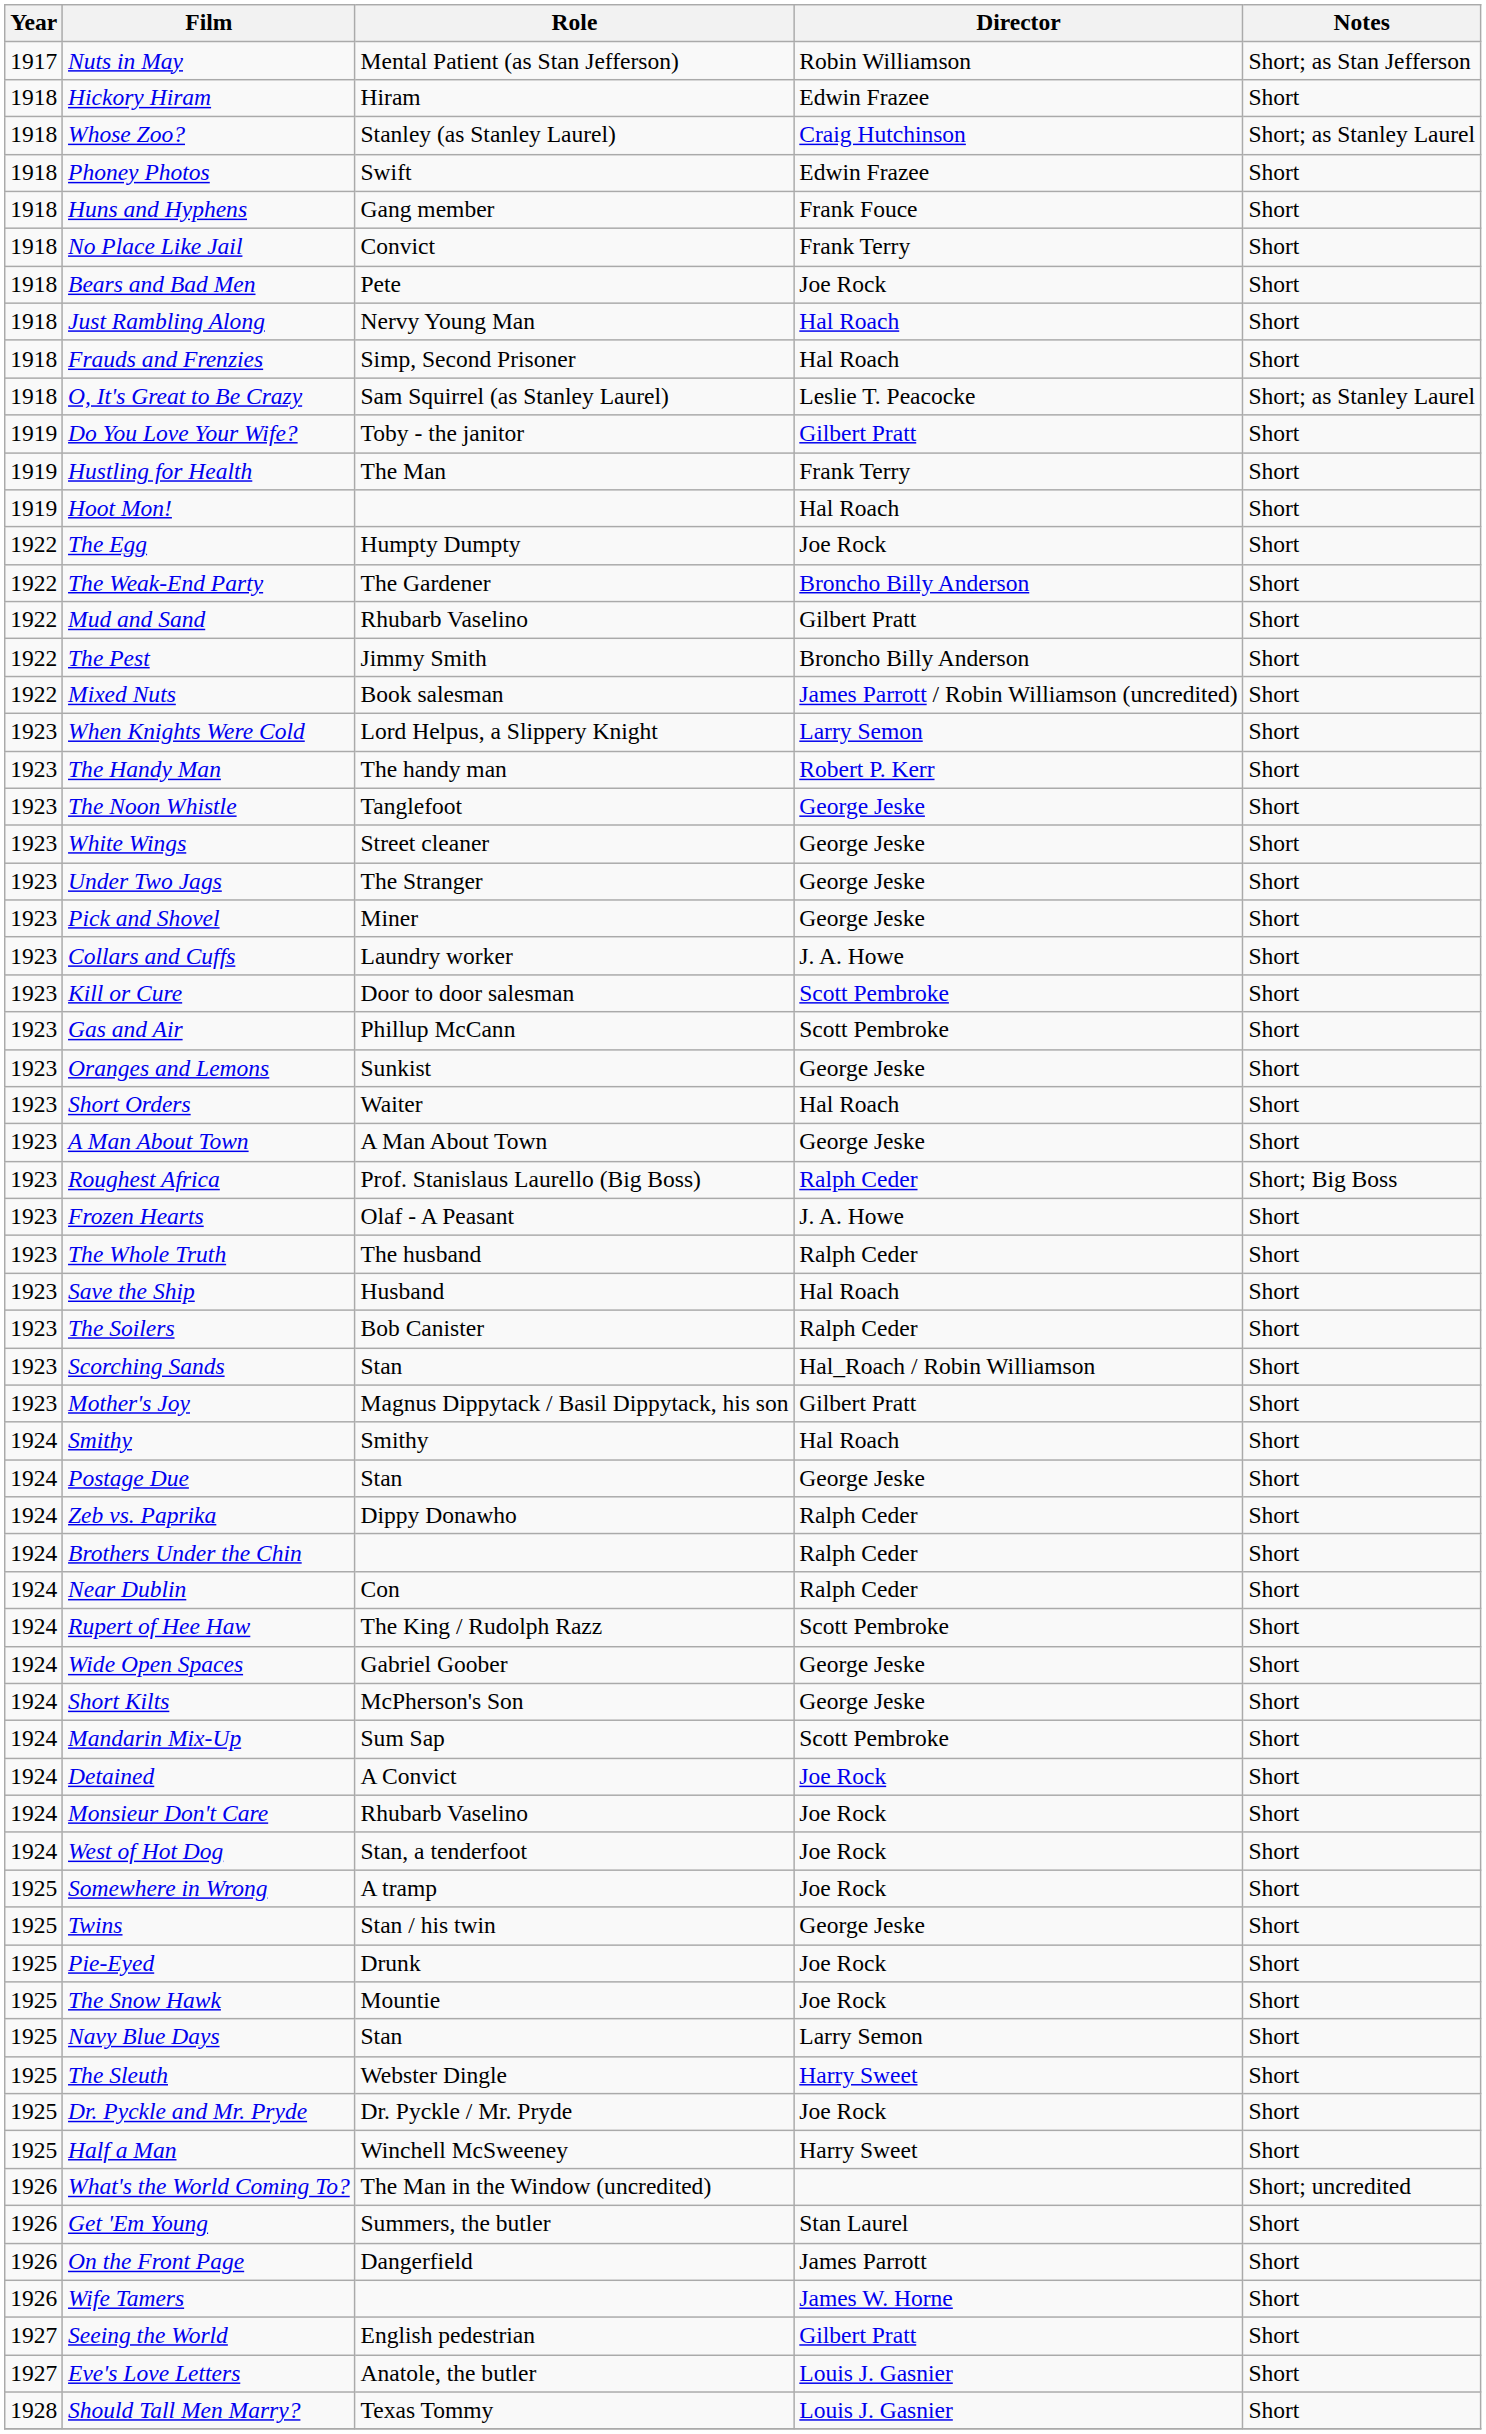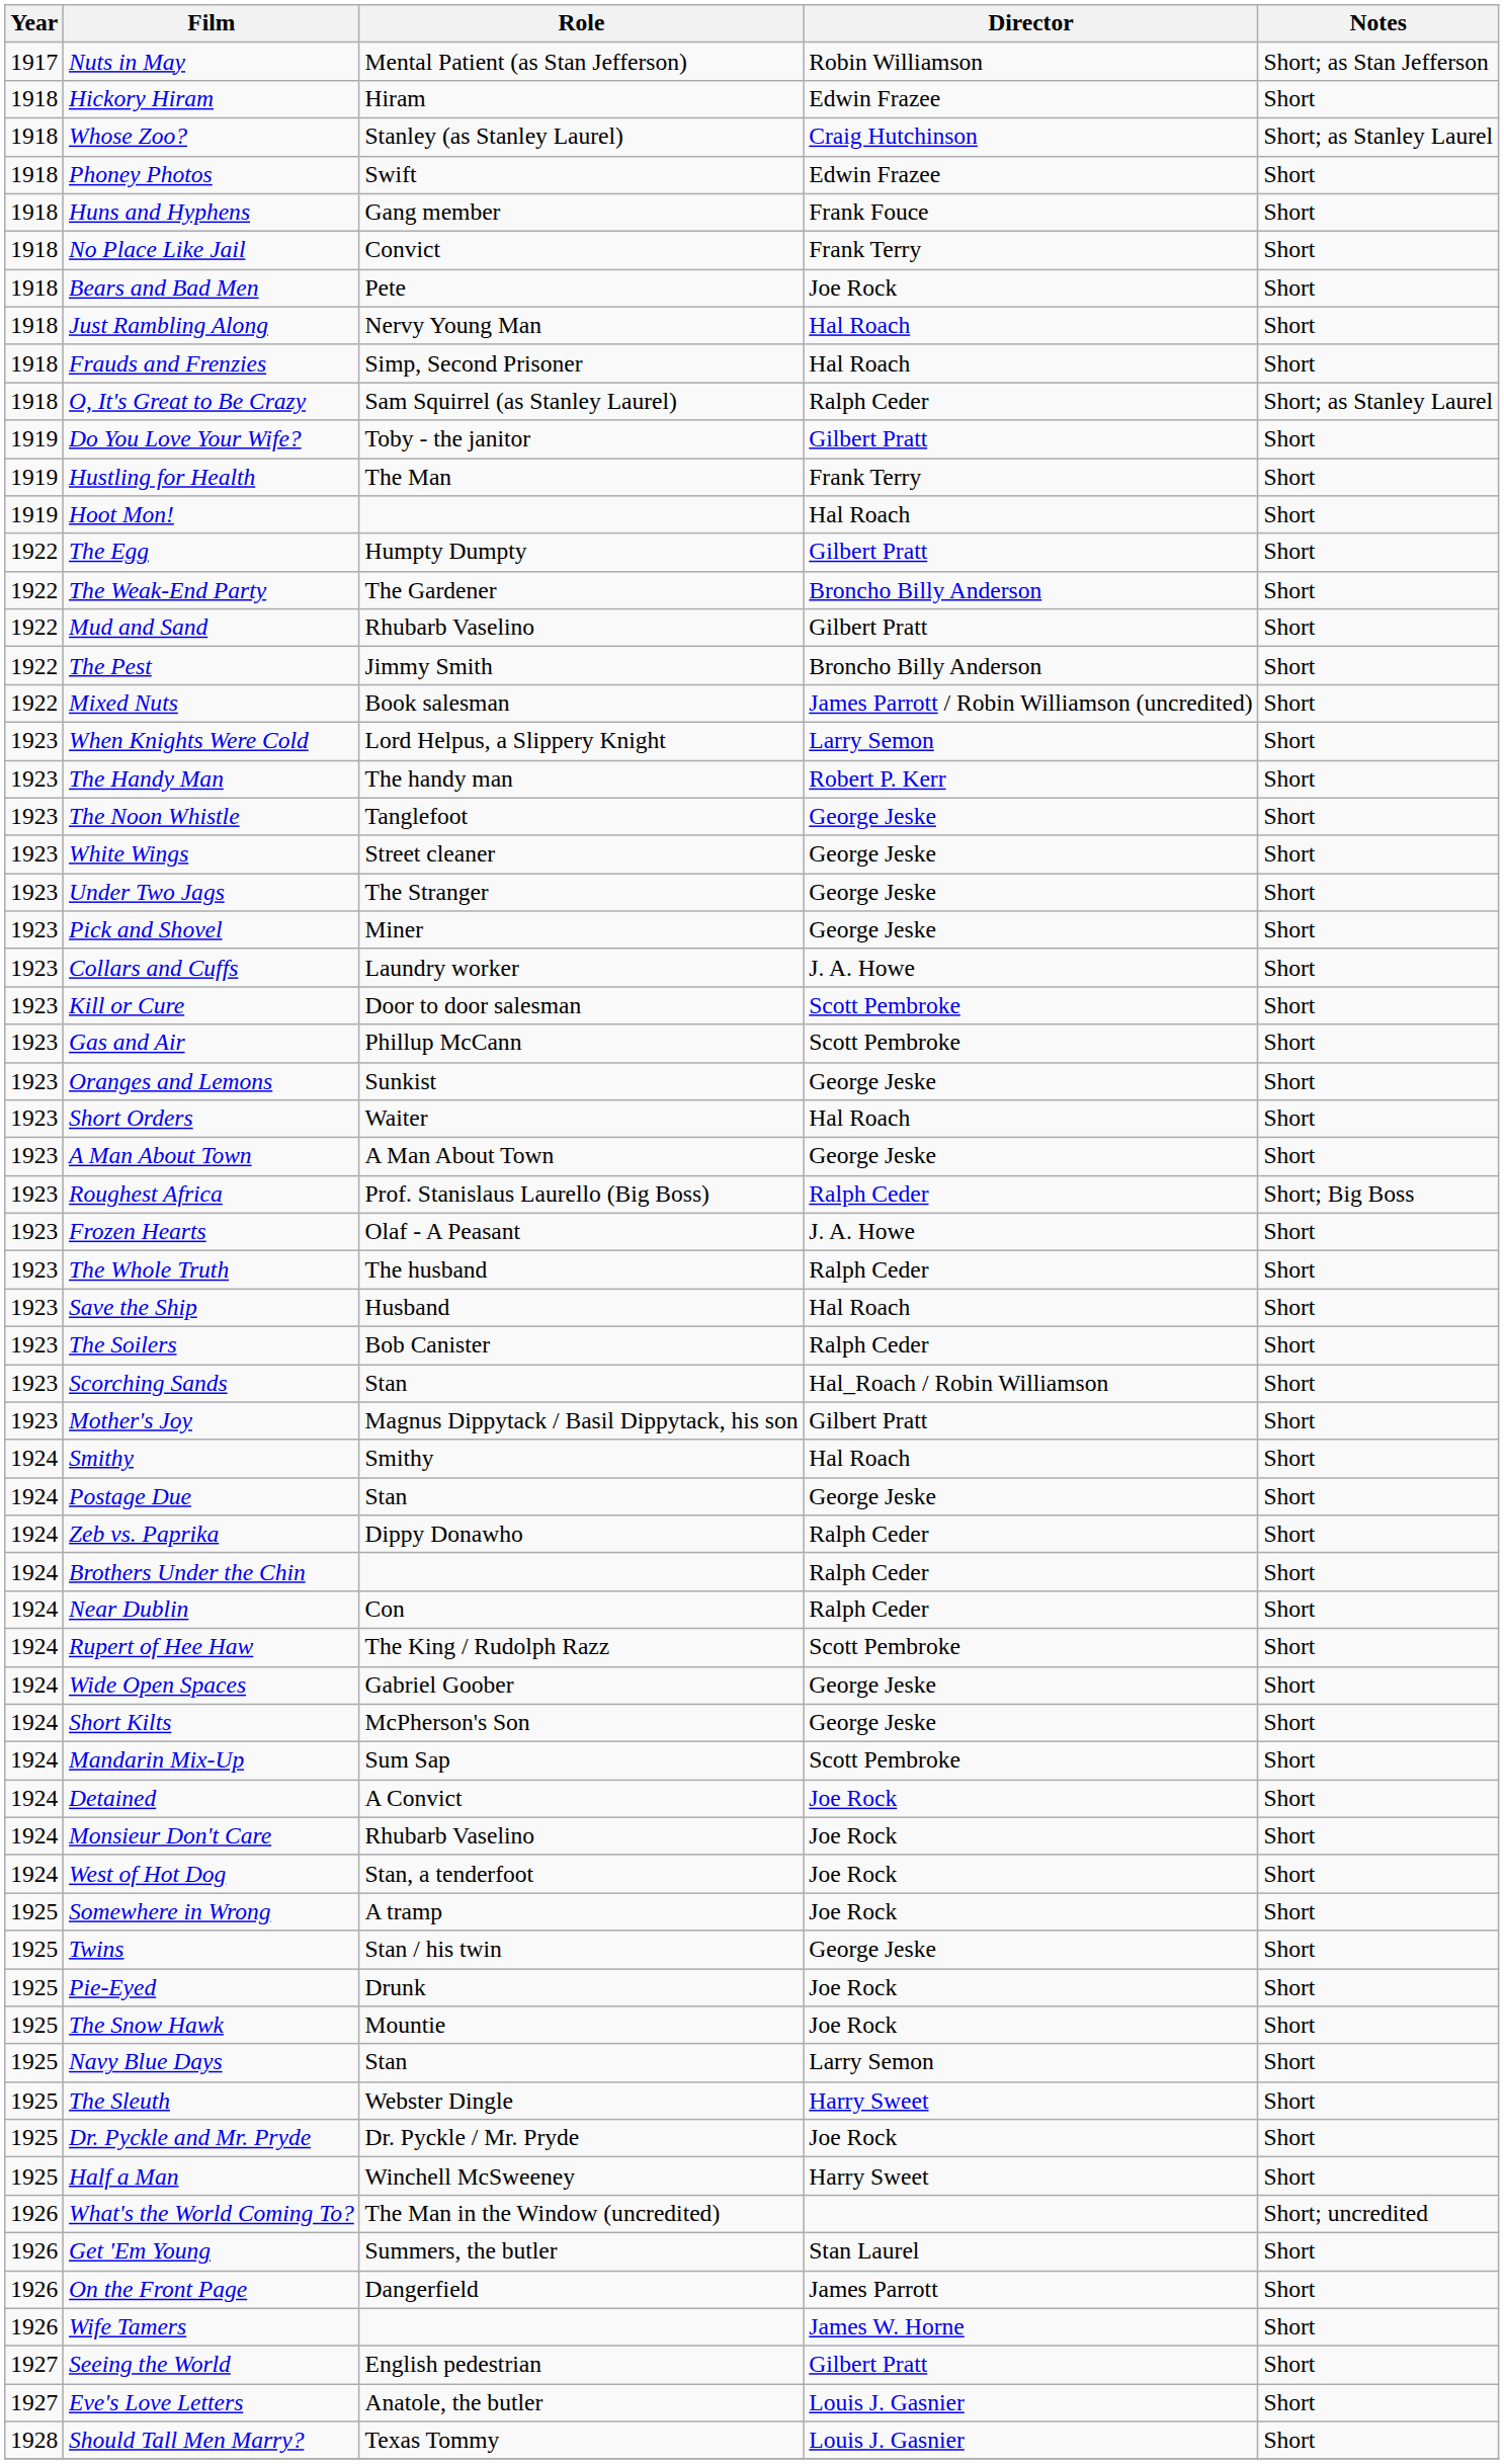O, It's Great to Be Crazy | Director: Leslie T. Peacocke -> Ralph Ceder
The Egg | Director: Joe Rock -> Gilbert Pratt
